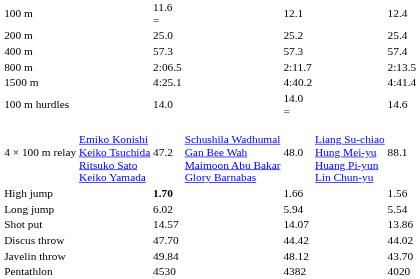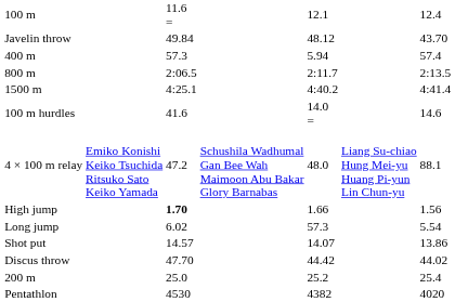rows swapped: 200 m <-> Javelin throw
400 m | column 5: 57.3 -> 5.94
100 m hurdles | column 3: 14.0 -> 41.6
Long jump | column 5: 5.94 -> 57.3
